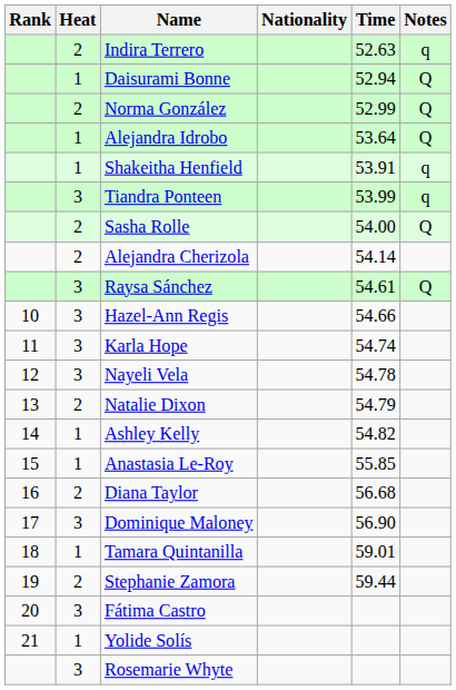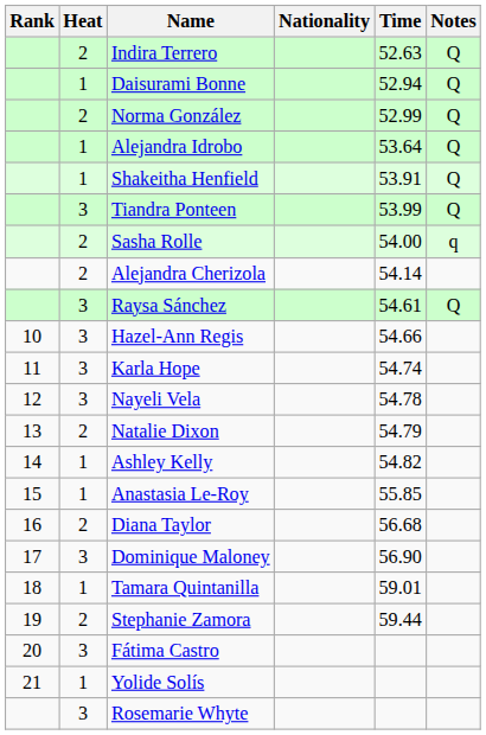Indira Terrero | Notes: q -> Q
Shakeitha Henfield | Notes: q -> Q
Tiandra Ponteen | Notes: q -> Q
Sasha Rolle | Notes: Q -> q
